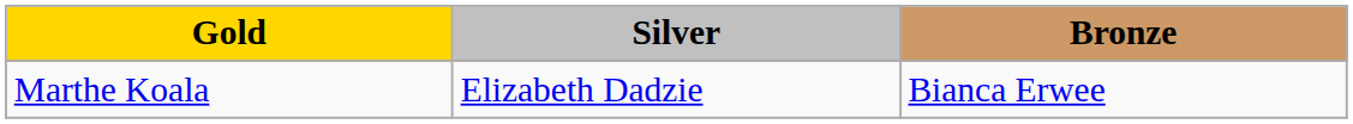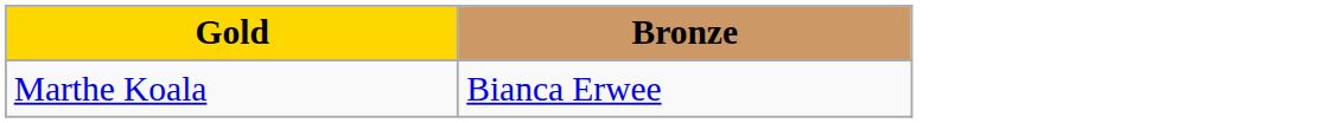- column: Silver | Elizabeth Dadzie
